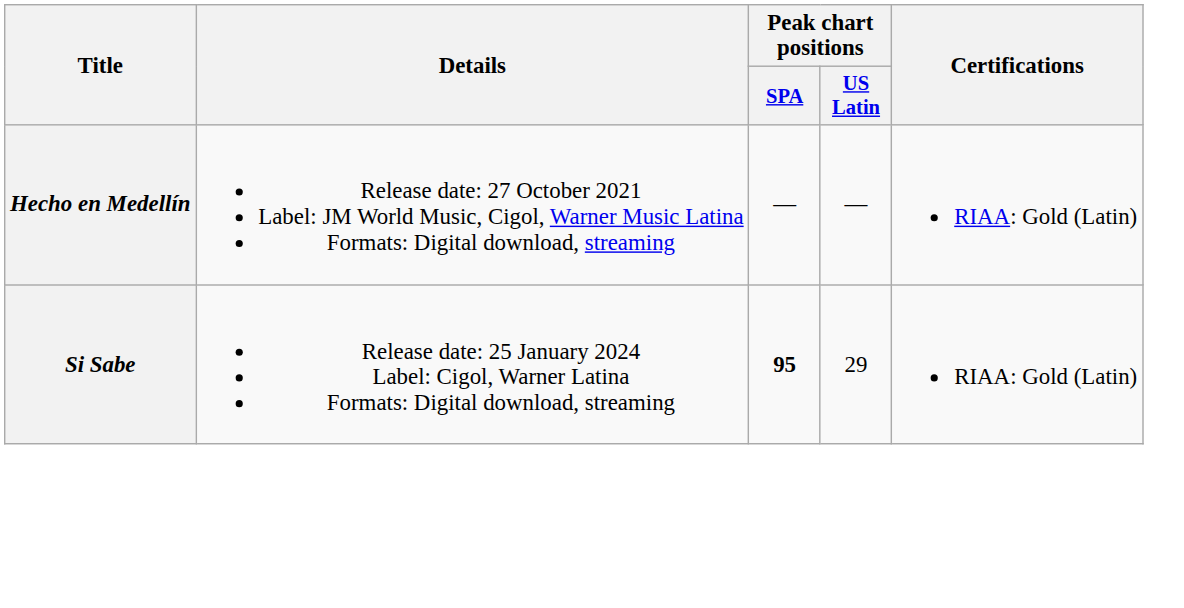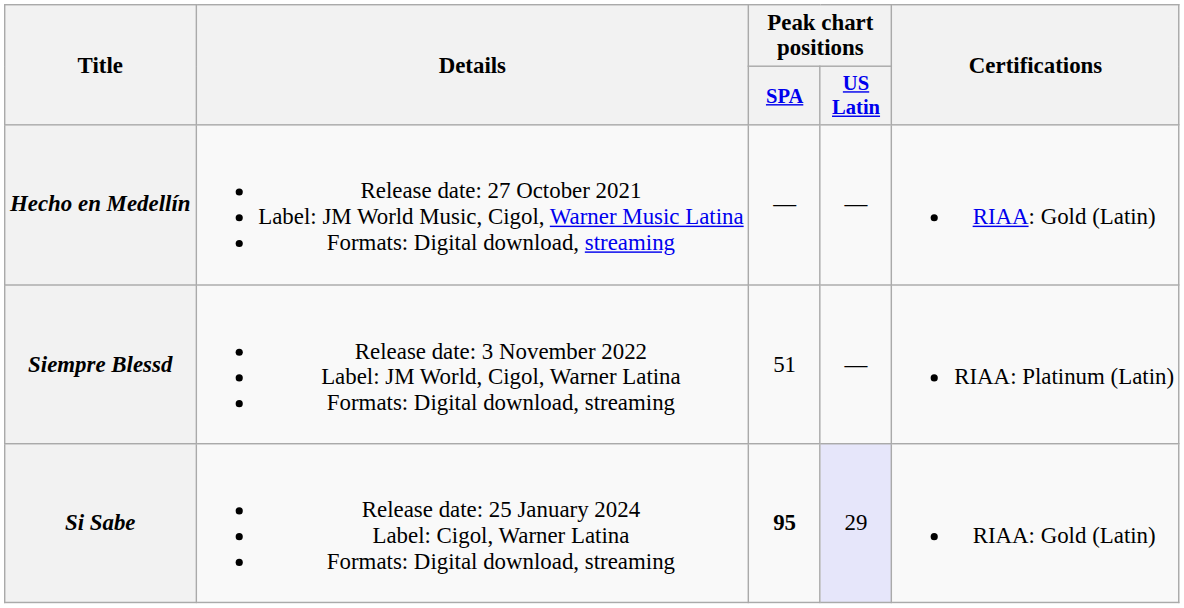+ row: Siempre Blessd | Release date: 3 November 2022 Label: JM World, Cigol, Warner Latina Formats: Digital download, streaming | 51 | — | RIAA: Platinum (Latin)
Si Sabe | Peak chart positions / US Latin: no background -> lavender background
